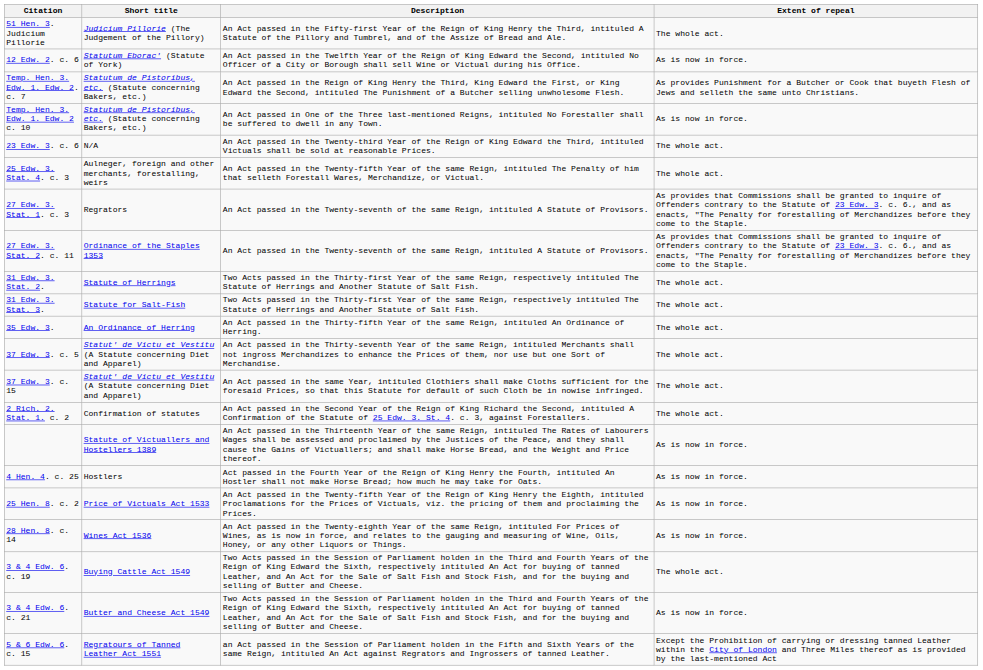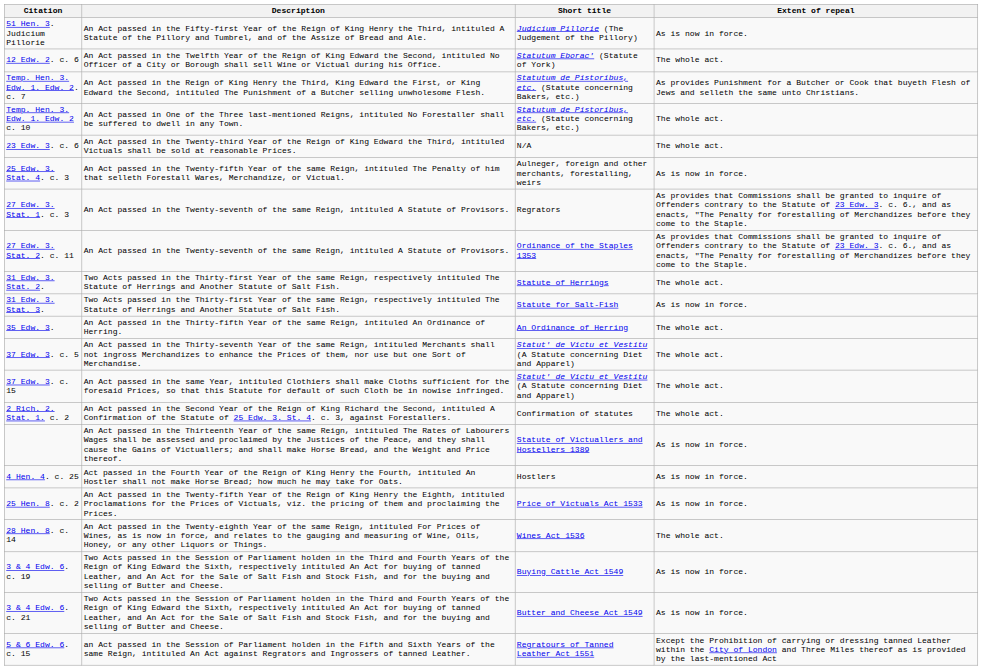columns swapped: Short title <-> Description
51 Hen. 3. Judicium Pillorie | Extent of repeal: The whole act. -> As is now in force.
12 Edw. 2. c. 6 | Extent of repeal: As is now in force. -> The whole act.
Temp. Hen. 3. Edw. 1. Edw. 2 c. 10 | Extent of repeal: As is now in force. -> The whole act.
25 Edw. 3. Stat. 4. c. 3 | Extent of repeal: The whole act. -> As is now in force.
31 Edw. 3. Stat. 3. | Extent of repeal: The whole act. -> As is now in force.
28 Hen. 8. c. 14 | Extent of repeal: As is now in force. -> The whole act.
3 & 4 Edw. 6. c. 19 | Extent of repeal: The whole act. -> As is now in force.
